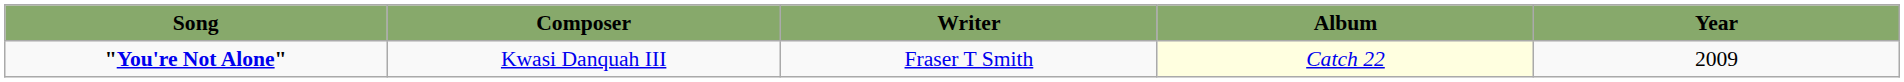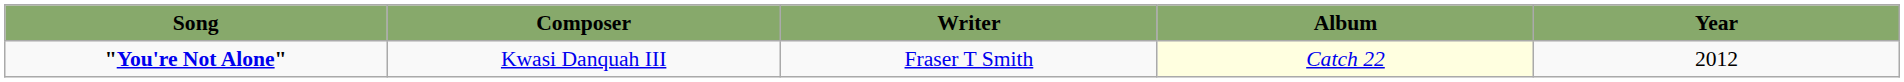"You're Not Alone" | Year: 2009 -> 2012
